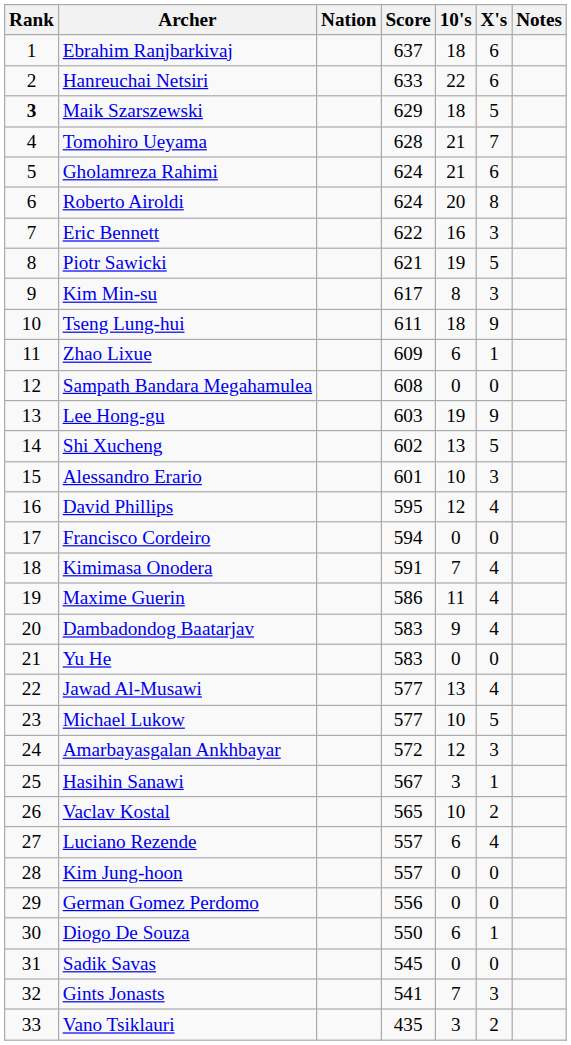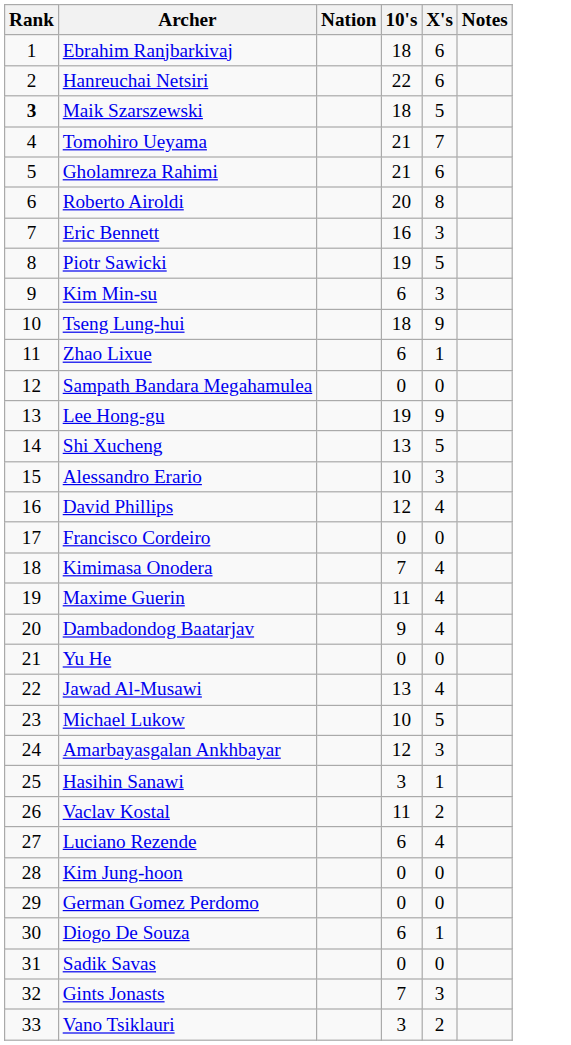- column: Score | 637 | 633 | 629 | 628 | 624 | 624 | 622 | 621 | 617 | 611 | 609 | 608 | 603 | 602 | 601 | 595 | 594 | 591 | 586 | 583 | 583 | 577 | 577 | 572 | 567 | 565 | 557 | 557 | 556 | 550 | 545 | 541 | 435
Kim Min-su | 10's: 8 -> 6
Vaclav Kostal | 10's: 10 -> 11
